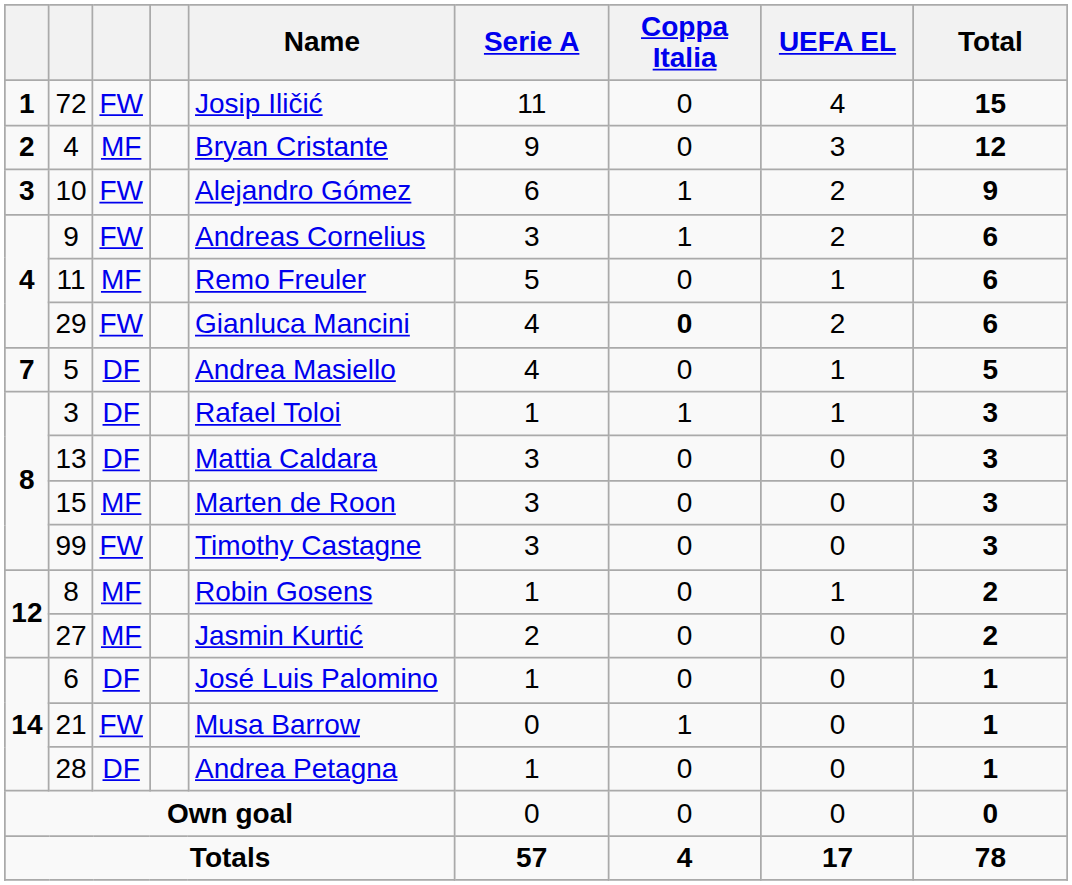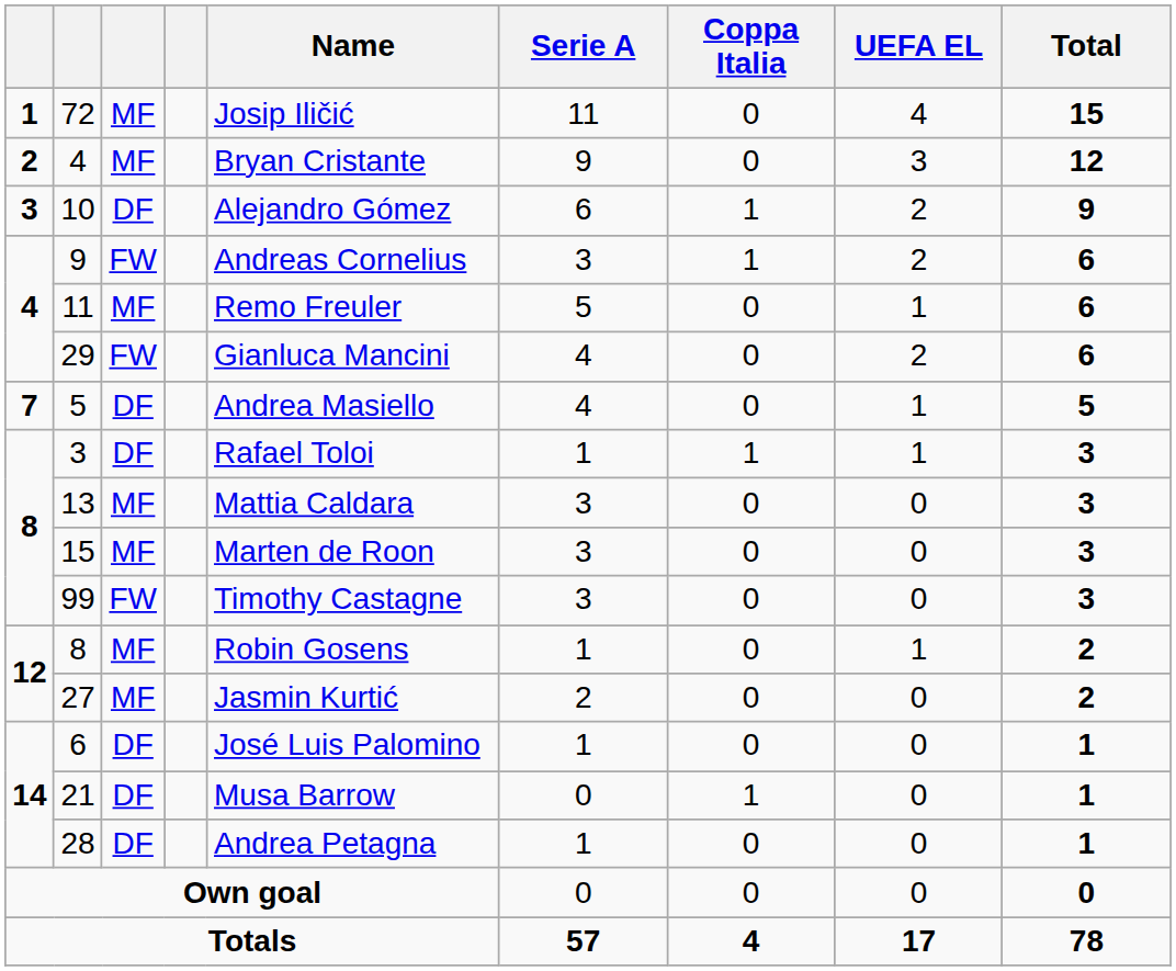72 | column 3: FW -> MF
10 | column 3: FW -> DF
29 | Coppa Italia: bold -> normal
13 | column 3: DF -> MF
21 | column 3: FW -> DF
